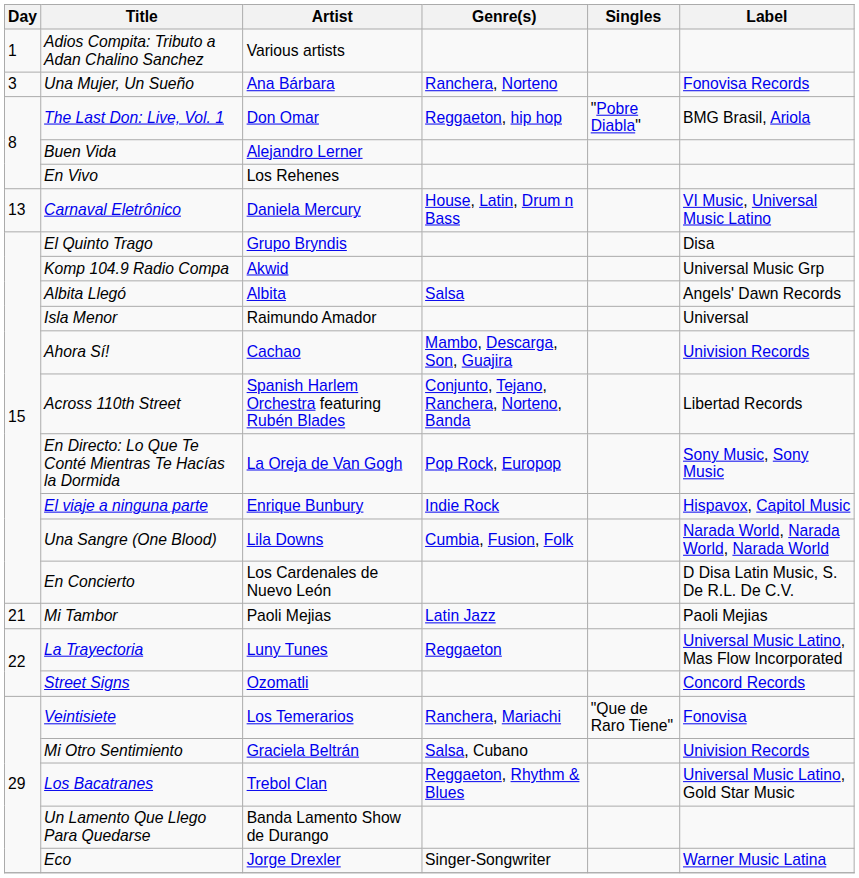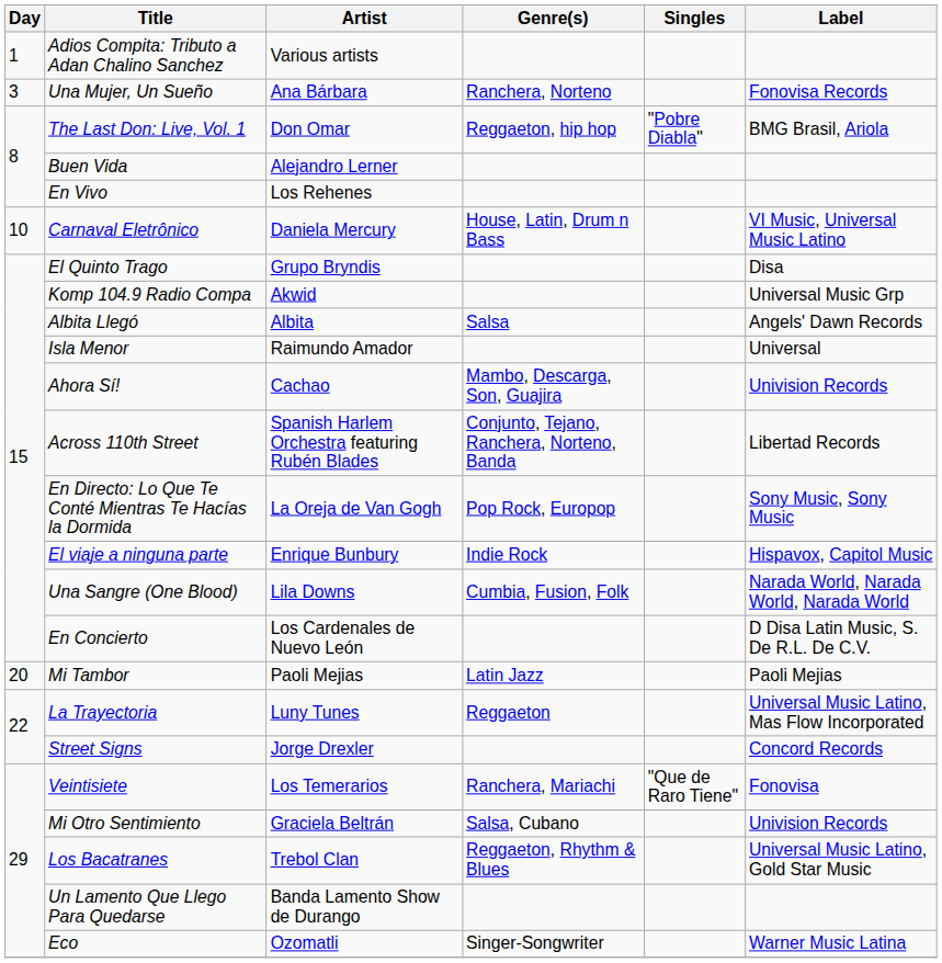Carnaval Eletrônico | Day: 13 -> 10
Mi Tambor | Day: 21 -> 20
Street Signs | Artist: Ozomatli -> Jorge Drexler
Eco | Artist: Jorge Drexler -> Ozomatli
